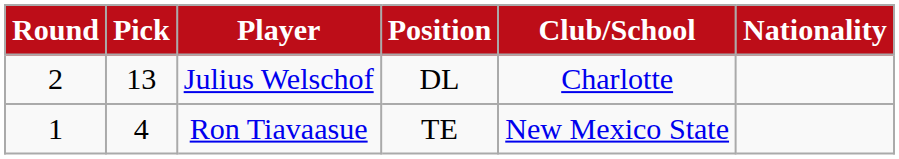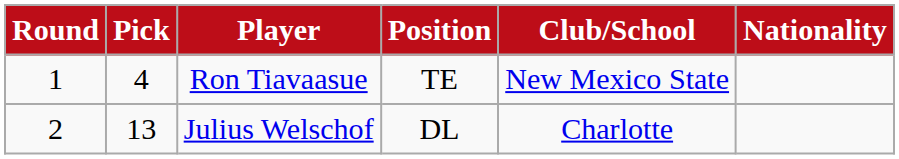rows swapped: Ron Tiavaasue <-> Julius Welschof
